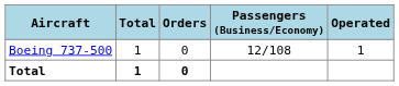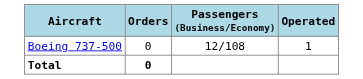- column: Total | 1 | 1
